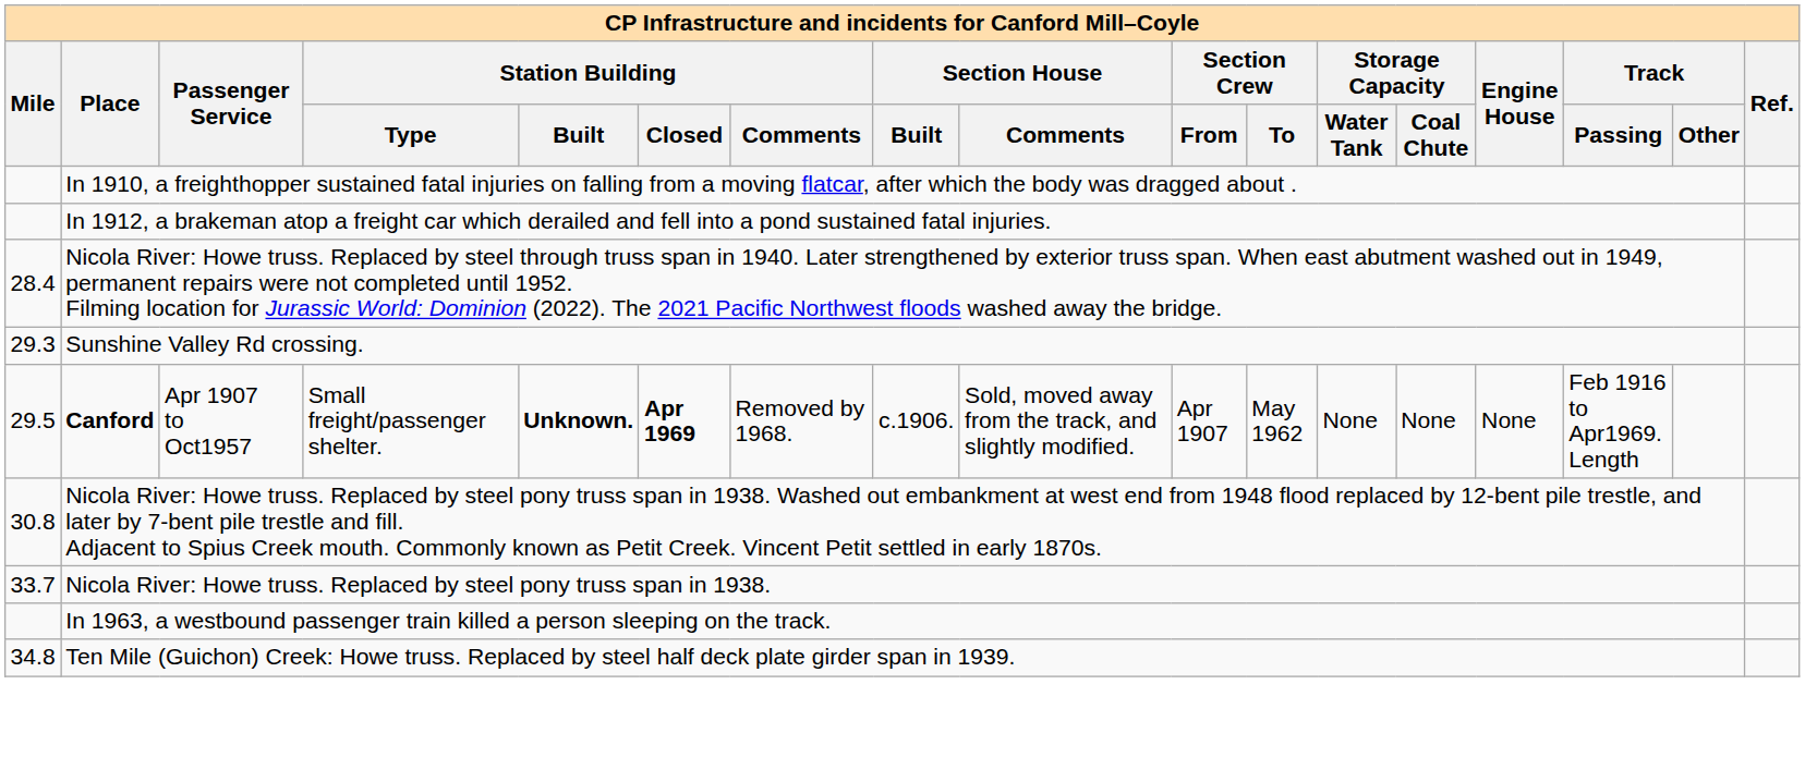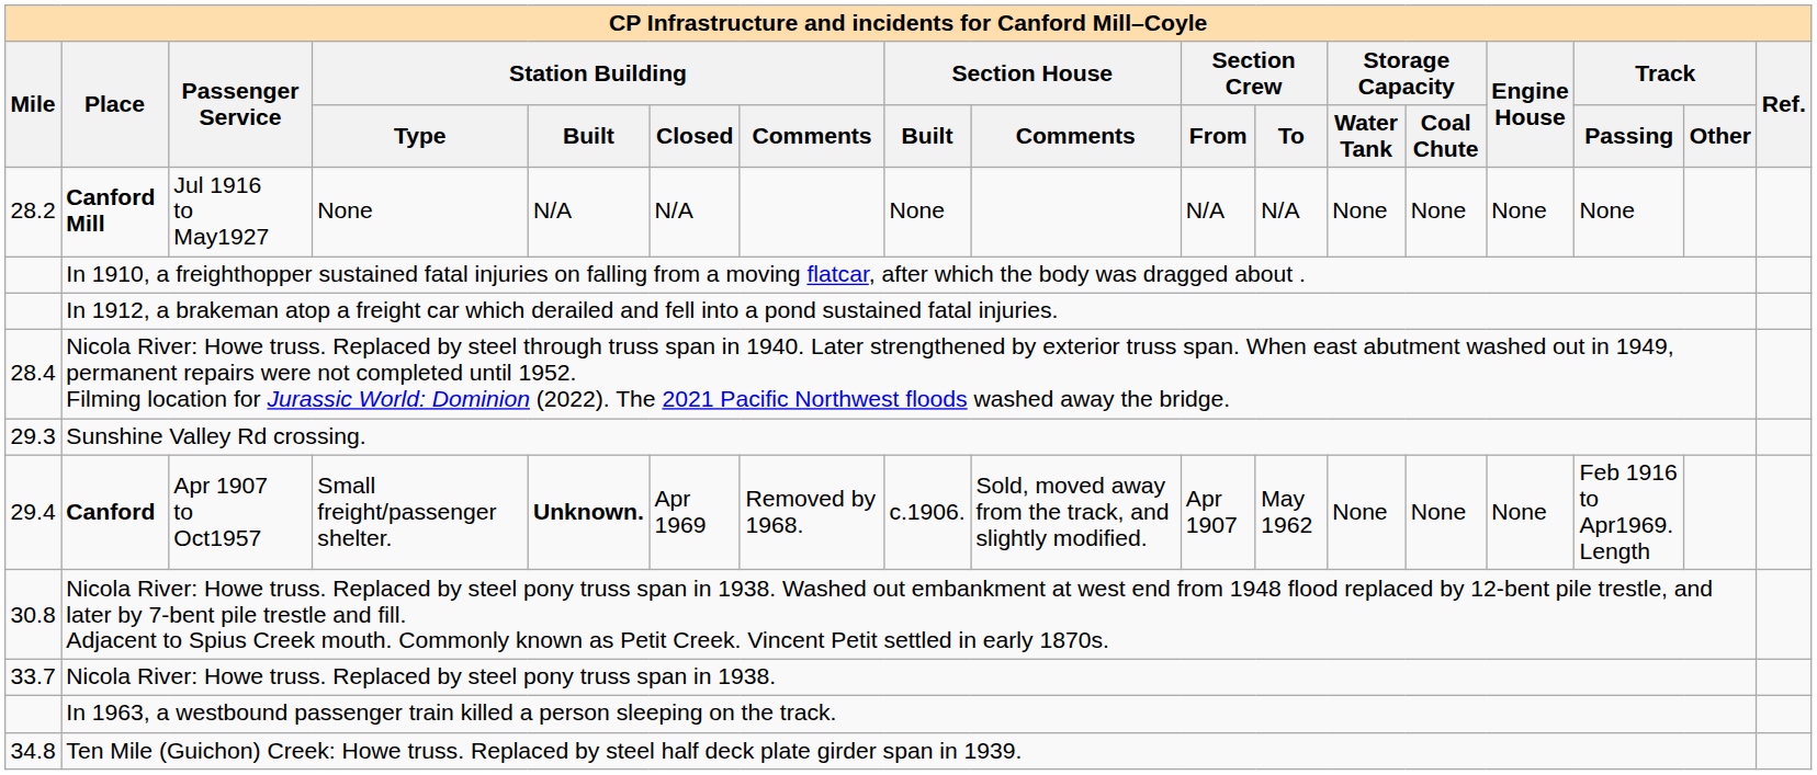+ row: 28.2 | Canford Mill | Jul 1916 to May1927 | None | N/A | N/A | None | N/A | N/A | None | None | None | None
Canford | Mile: 29.5 -> 29.4
Canford | Station Building / Closed: bold -> normal
